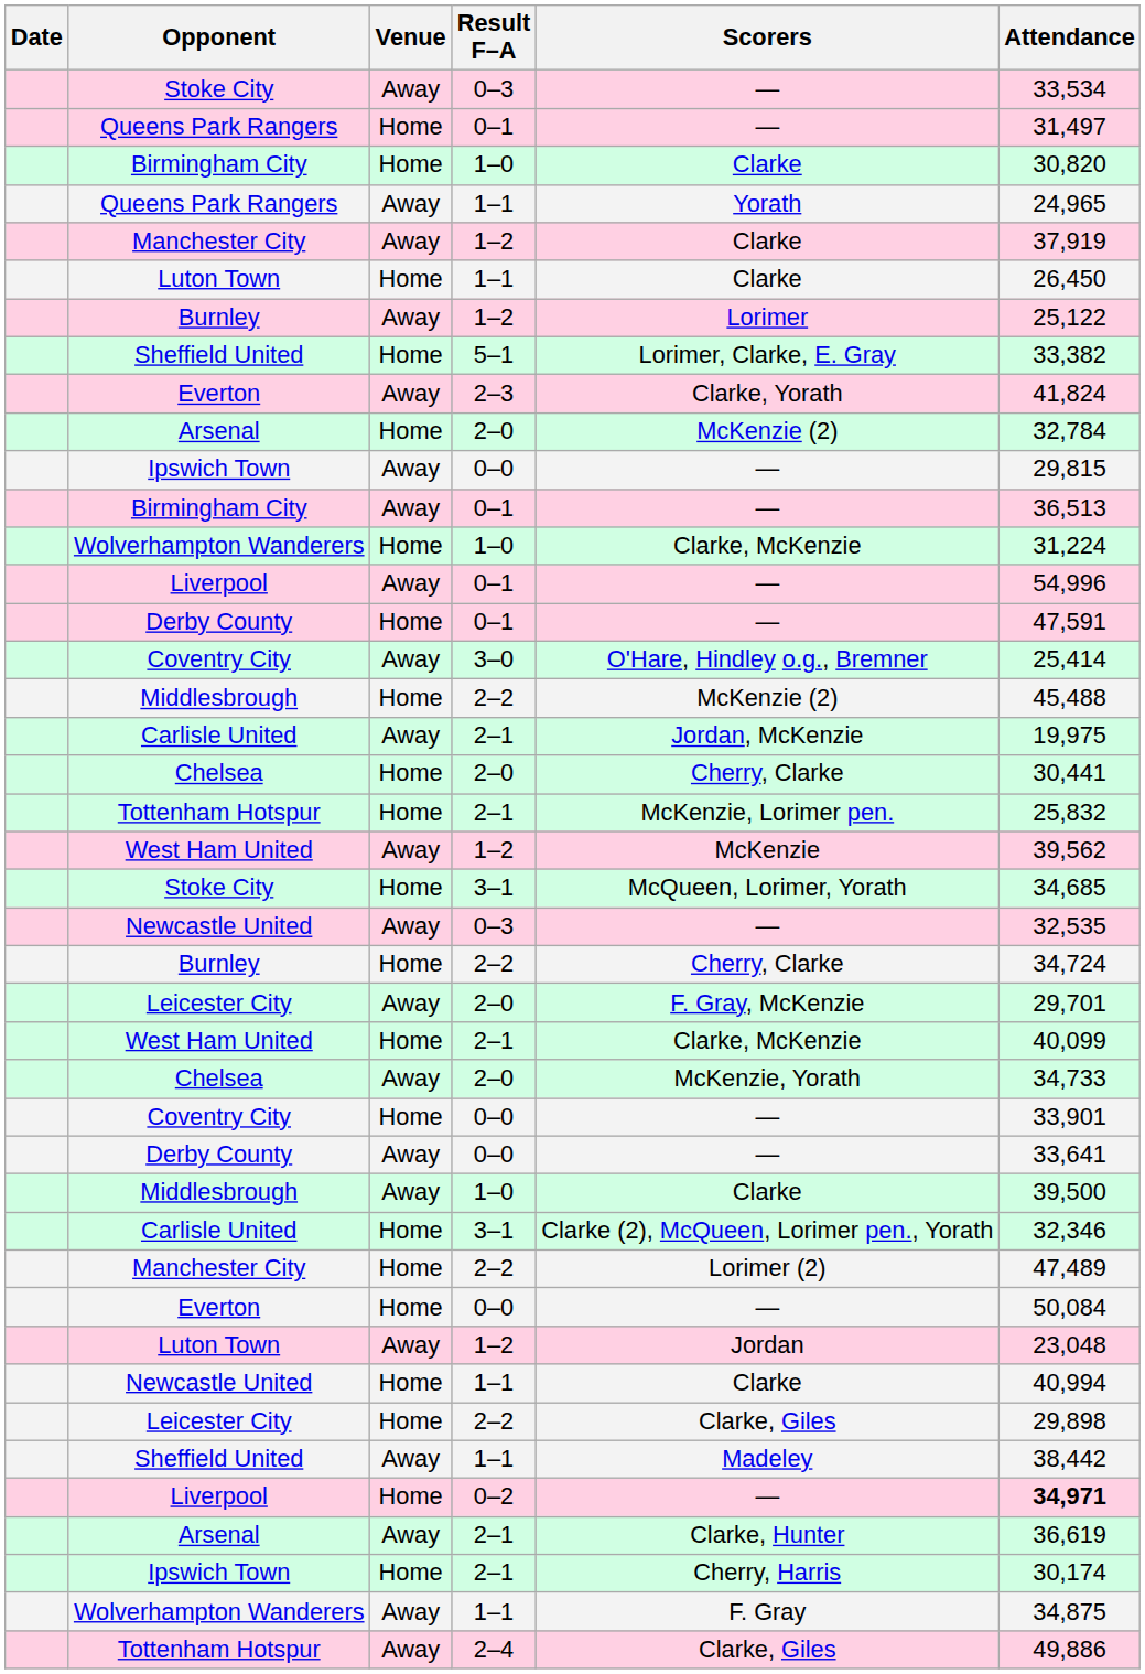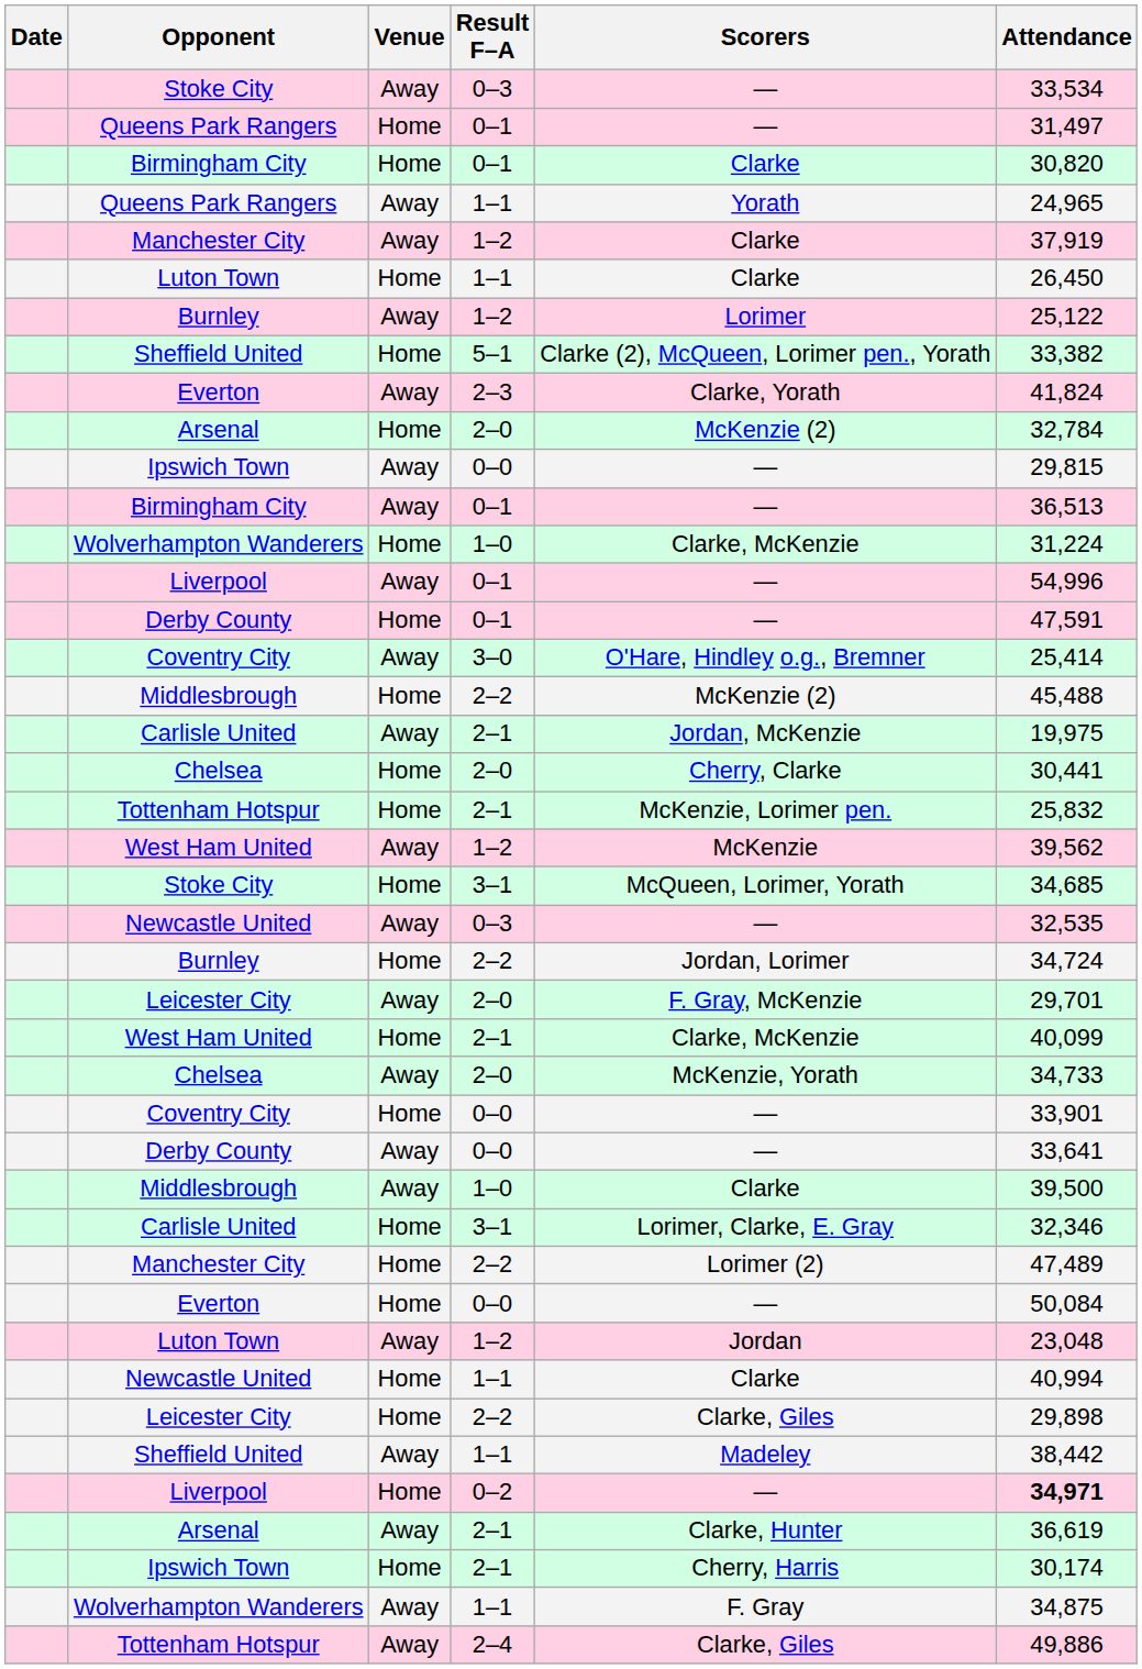Birmingham City / Home | Result F–A: 1–0 -> 0–1
Sheffield United / Home | Scorers: Lorimer, Clarke, E. Gray -> Clarke (2), McQueen, Lorimer pen., Yorath
Burnley / Home | Scorers: Cherry, Clarke -> Jordan, Lorimer
Carlisle United / Home | Scorers: Clarke (2), McQueen, Lorimer pen., Yorath -> Lorimer, Clarke, E. Gray
